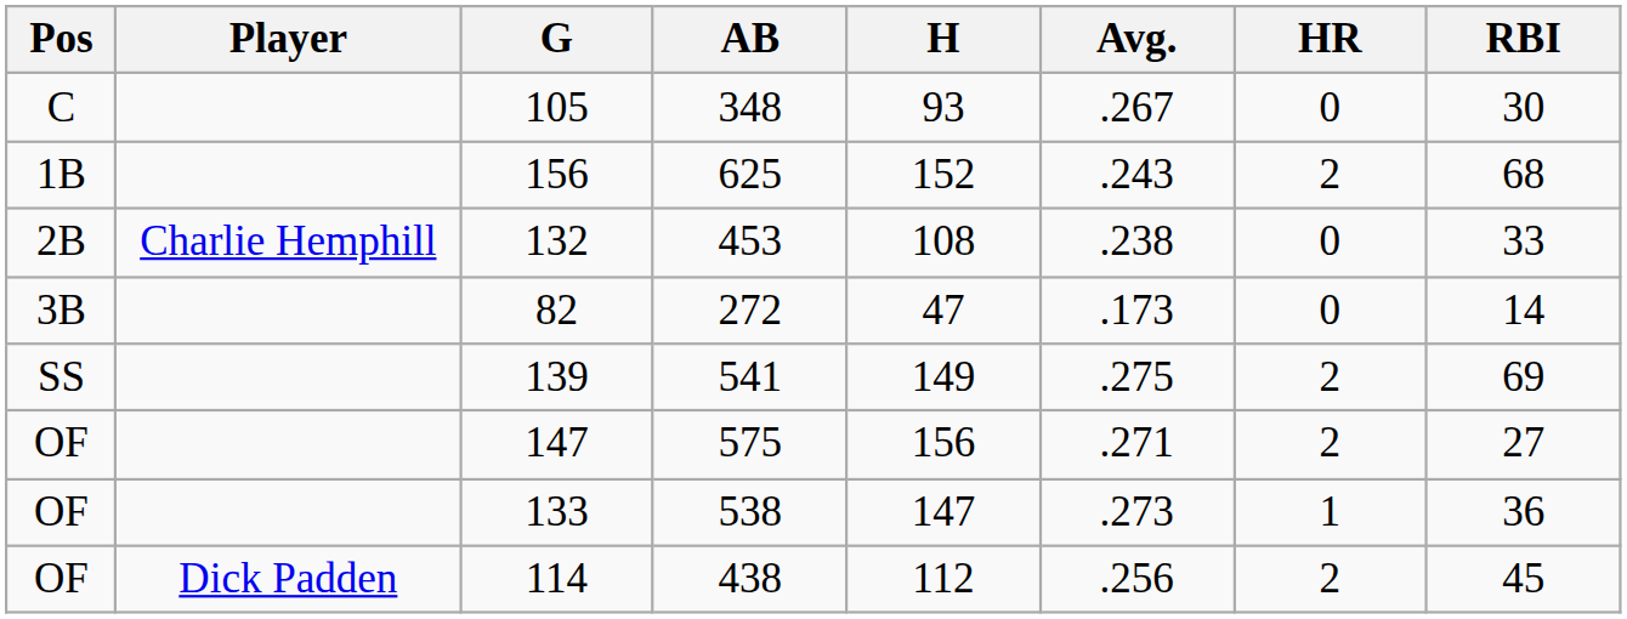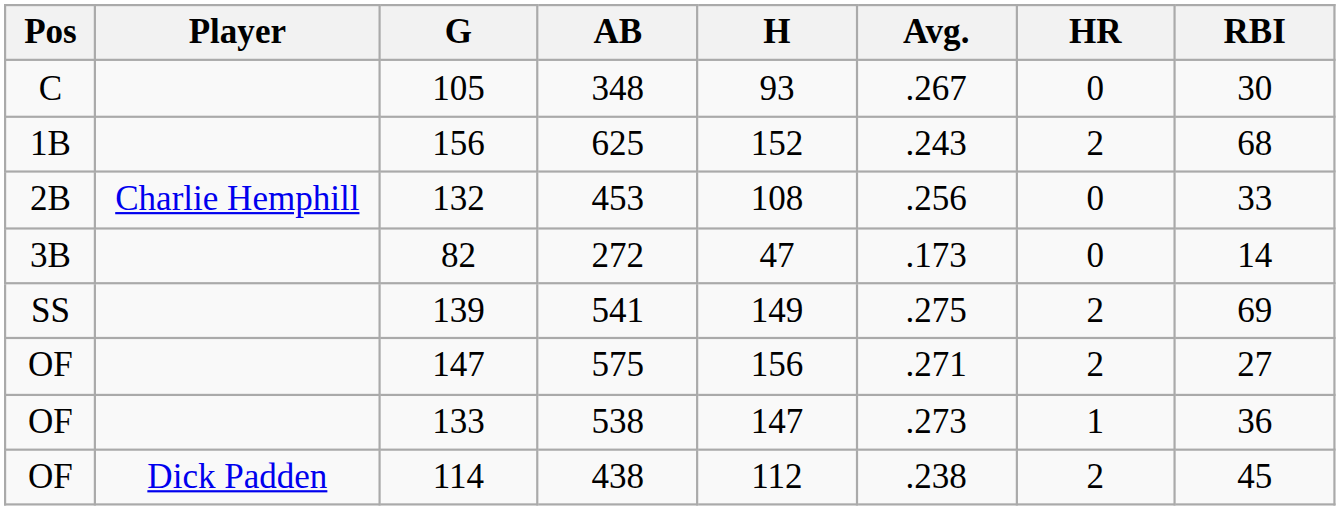132 | Avg.: .238 -> .256
114 | Avg.: .256 -> .238
